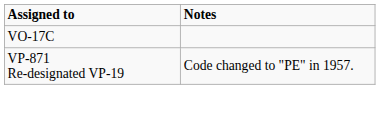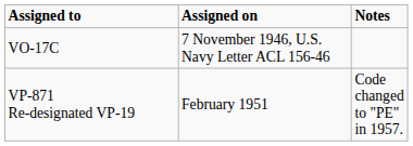+ column: Assigned on | 7 November 1946, U.S. Navy Letter ACL 156-46 | February 1951
